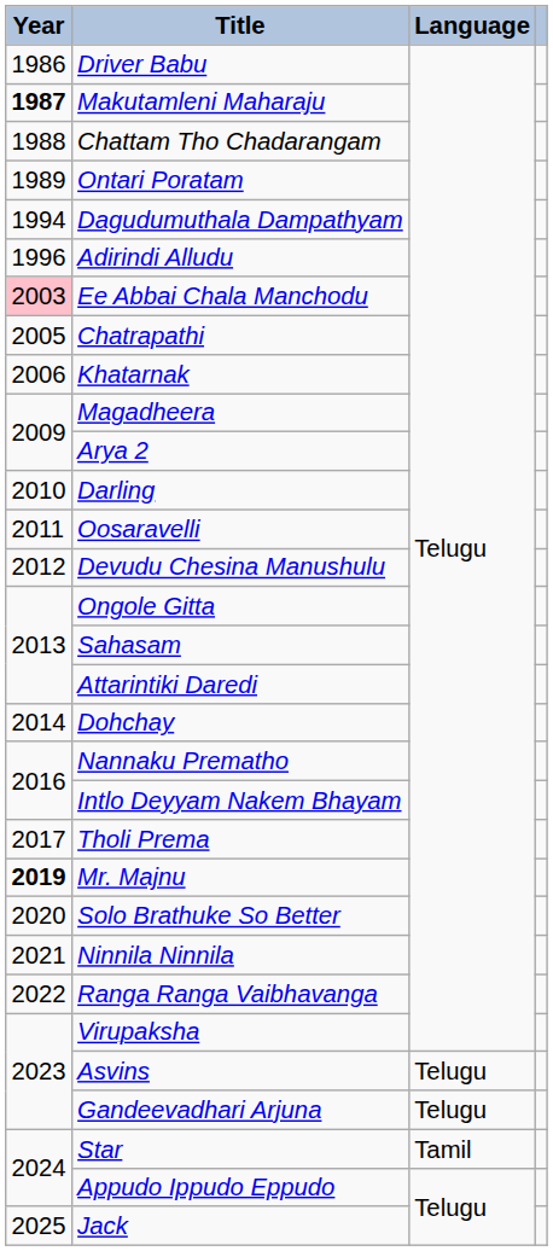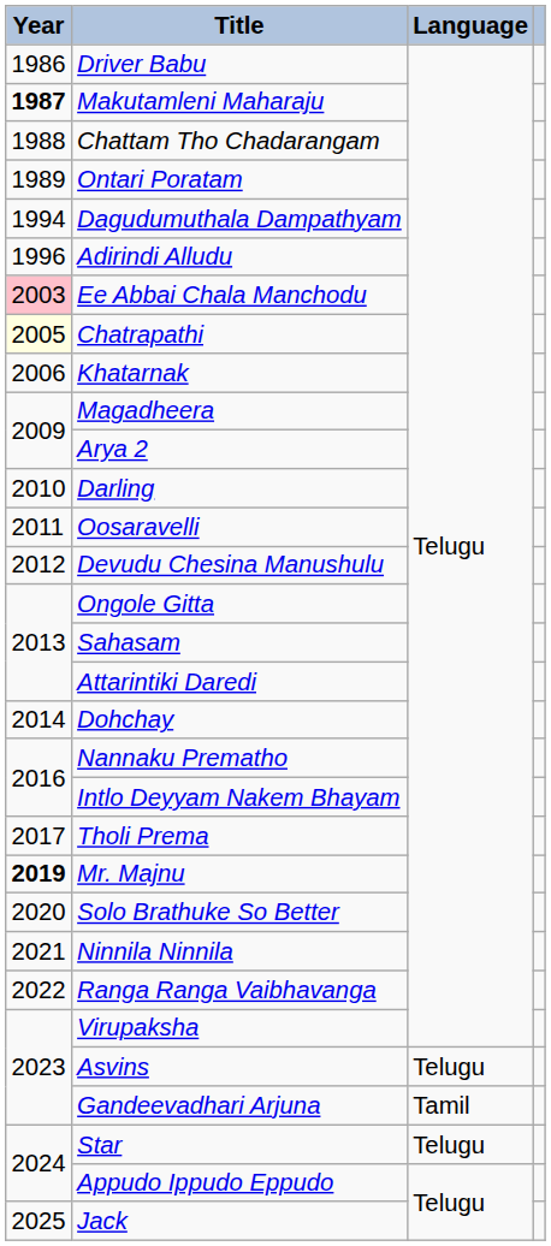Chatrapathi | Year: no background -> lightyellow background
Gandeevadhari Arjuna | Language: Telugu -> Tamil
Star | Language: Tamil -> Telugu
